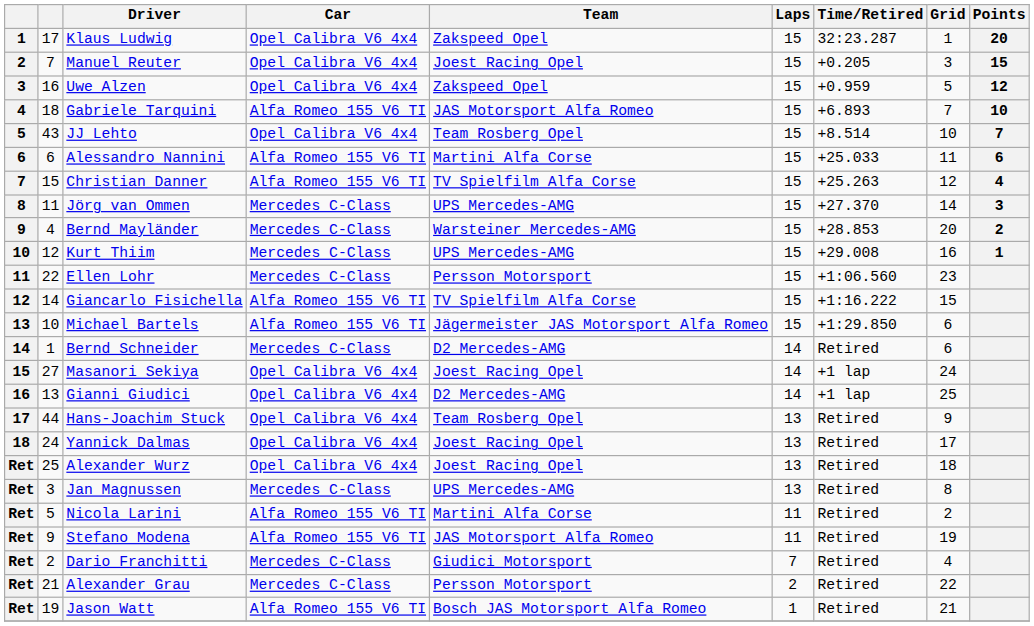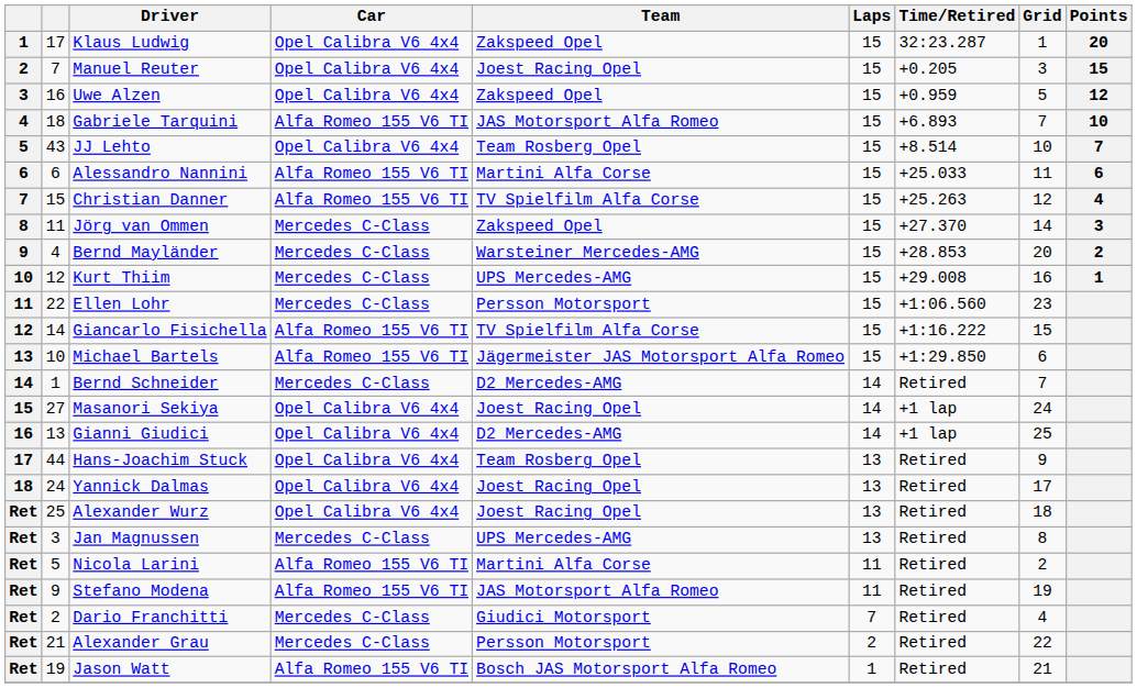Jörg van Ommen | Team: UPS Mercedes-AMG -> Zakspeed Opel
Bernd Schneider | Grid: 6 -> 7
